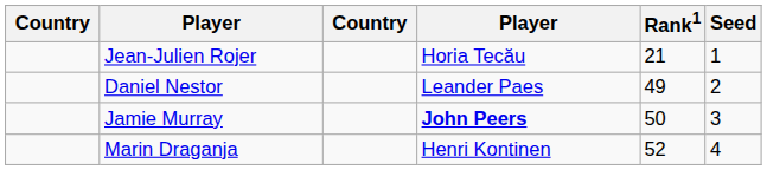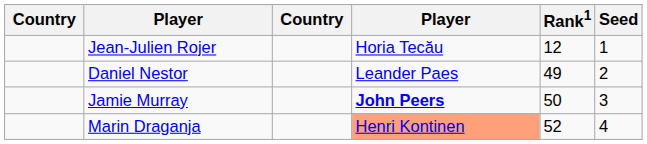Jean-Julien Rojer | Rank1: 21 -> 12
Marin Draganja | column 4: no background -> lightsalmon background
